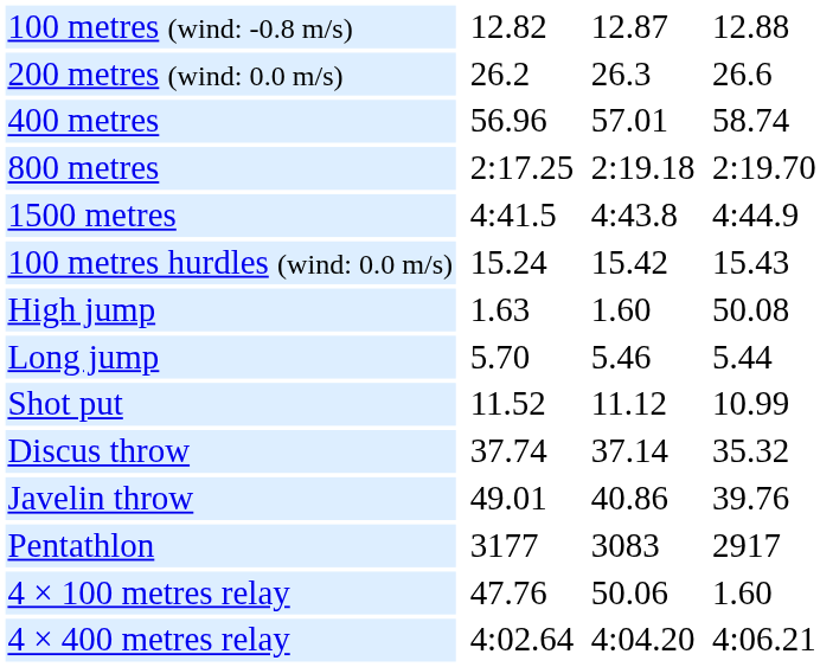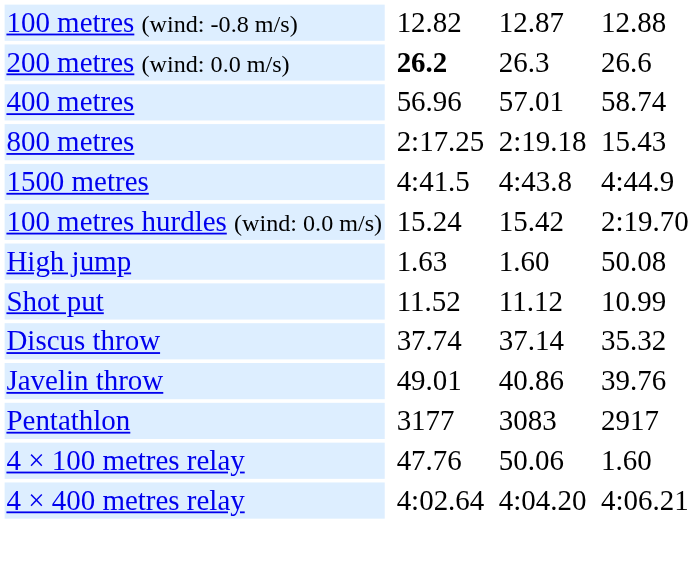200 metres (wind: 0.0 m/s) | column 3: normal -> bold
800 metres | column 7: 2:19.70 -> 15.43
100 metres hurdles (wind: 0.0 m/s) | column 7: 15.43 -> 2:19.70
- row: Long jump | 5.70 | 5.46 | 5.44
